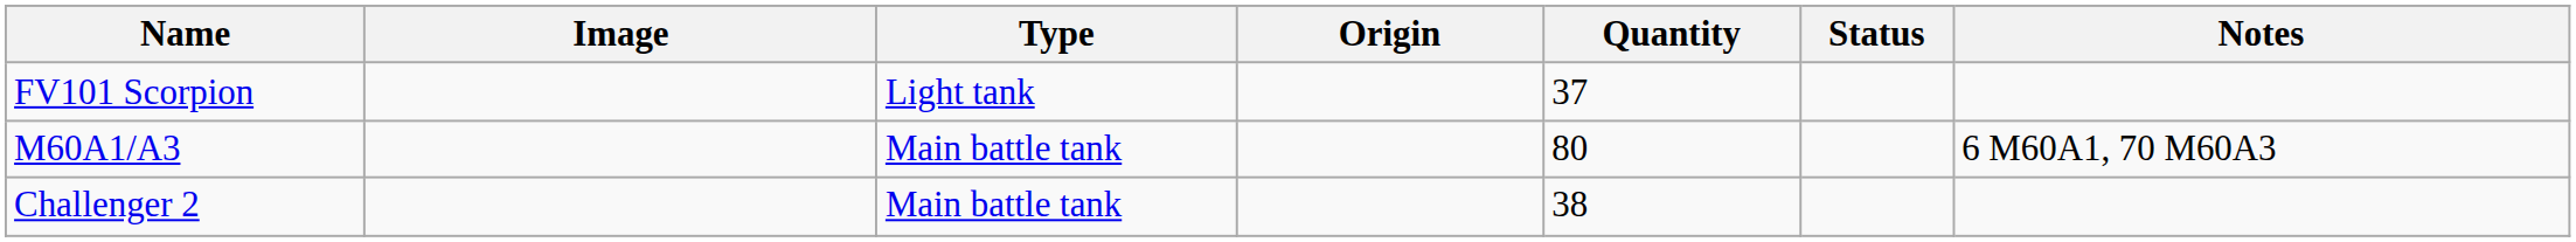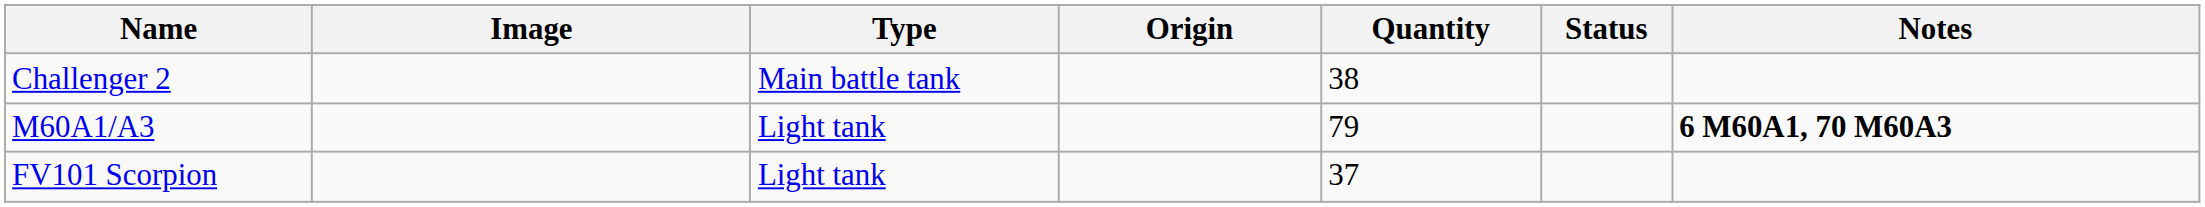rows swapped: Challenger 2 <-> FV101 Scorpion
M60A1/A3 | Type: Main battle tank -> Light tank
M60A1/A3 | Quantity: 80 -> 79
M60A1/A3 | Notes: normal -> bold
